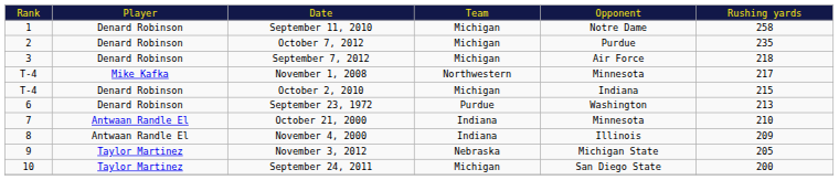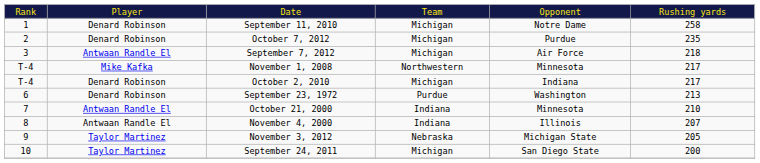September 7, 2012 | column 2: Denard Robinson -> Antwaan Randle El
October 2, 2010 | column 6: 215 -> 217
November 4, 2000 | column 6: 209 -> 207
